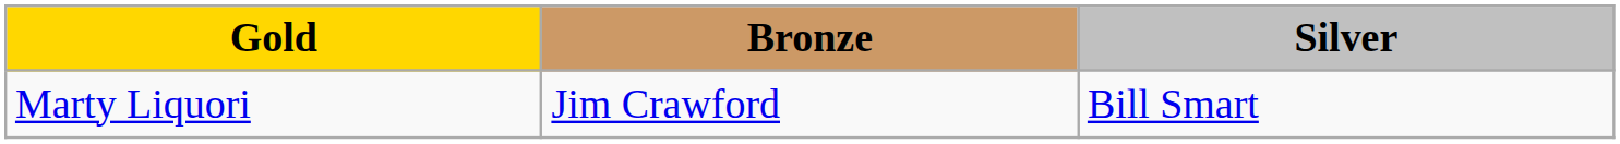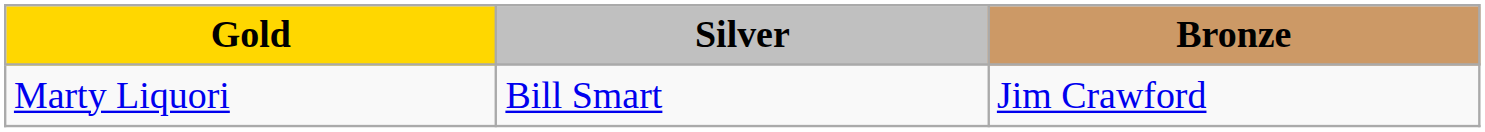columns swapped: Silver <-> Bronze
